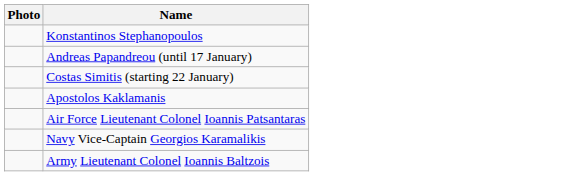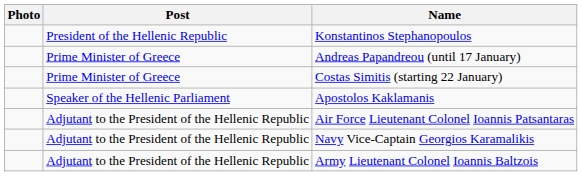+ column: Post | President of the Hellenic Republic | Prime Minister of Greece | Prime Minister of Greece | Speaker of the Hellenic Parliament | Adjutant to the President of the Hellenic Republic | Adjutant to the President of the Hellenic Republic | Adjutant to the President of the Hellenic Republic
